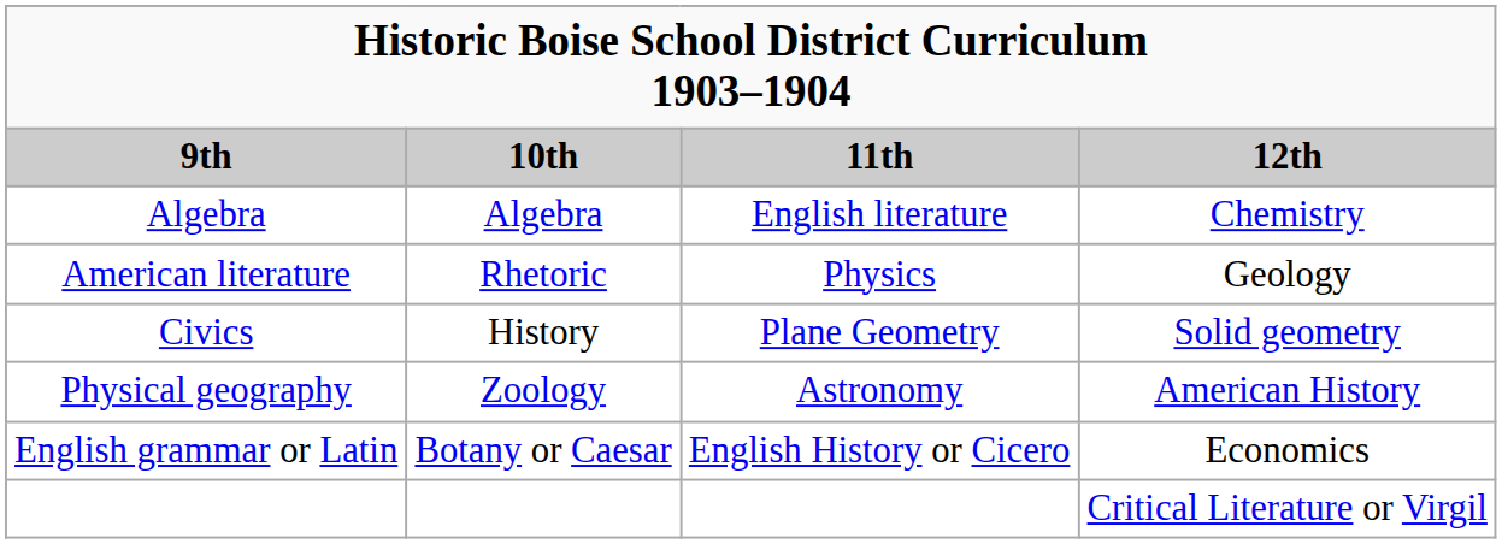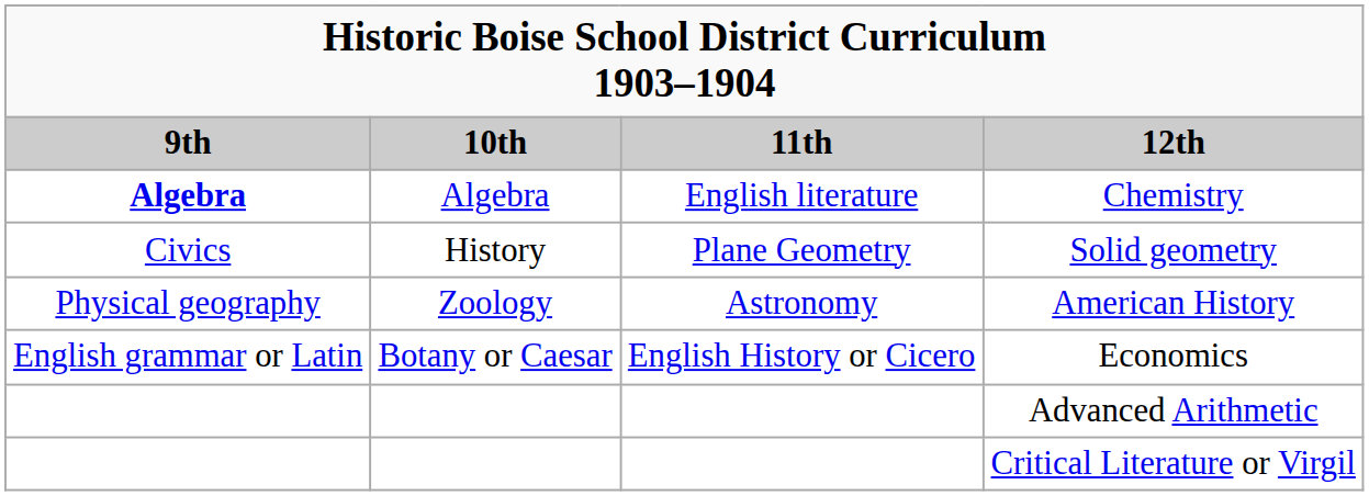Chemistry | column 1: normal -> bold
- row: American literature | Rhetoric | Physics | Geology
+ row: Advanced Arithmetic
